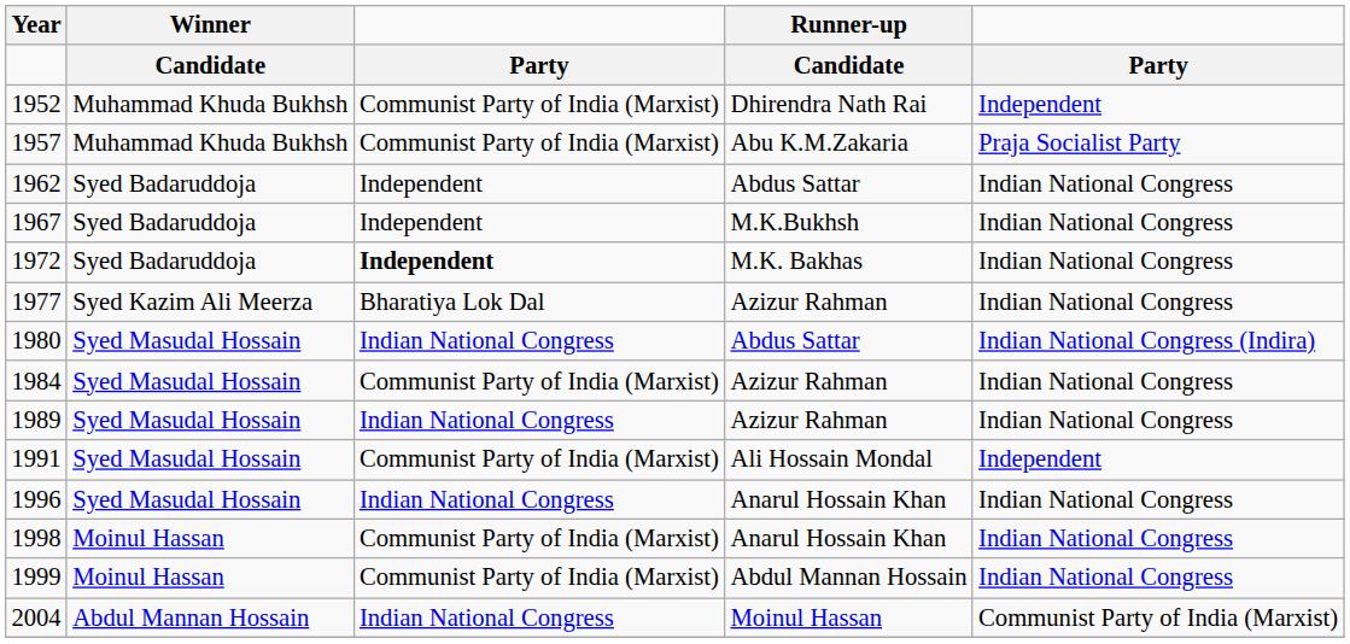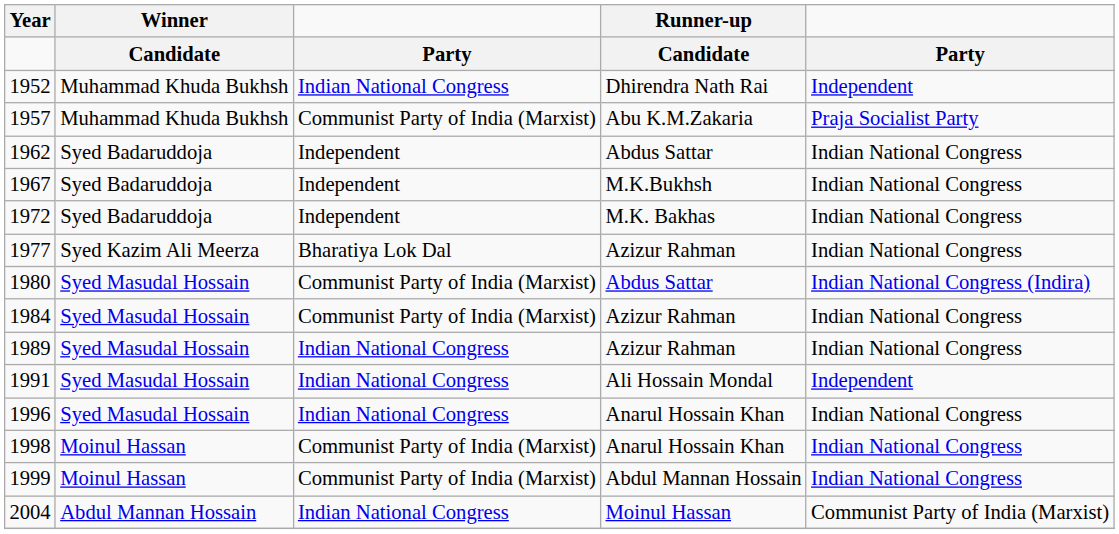1952 | column 3: Communist Party of India (Marxist) -> Indian National Congress
1972 | column 3: bold -> normal
1980 | column 3: Indian National Congress -> Communist Party of India (Marxist)
1991 | column 3: Communist Party of India (Marxist) -> Indian National Congress
